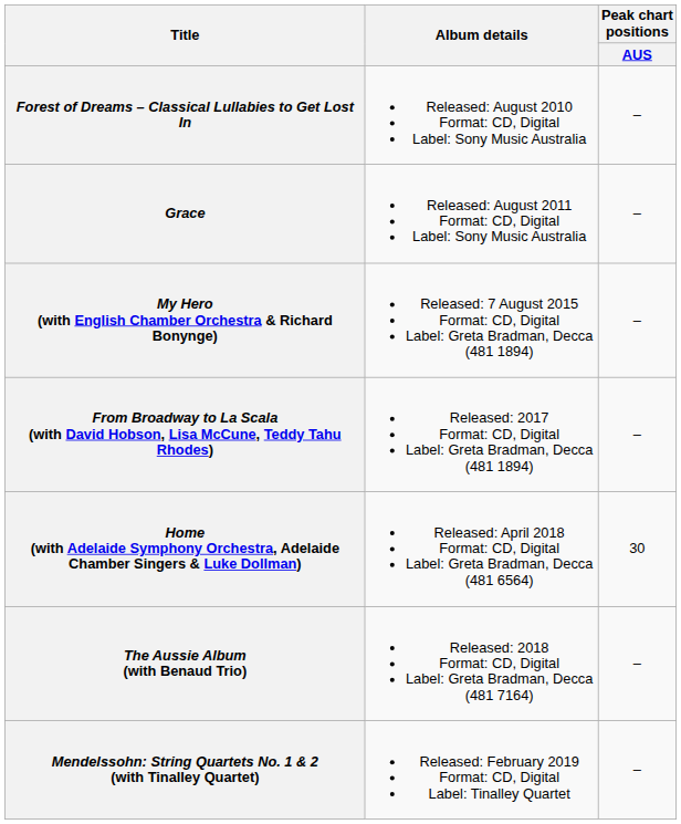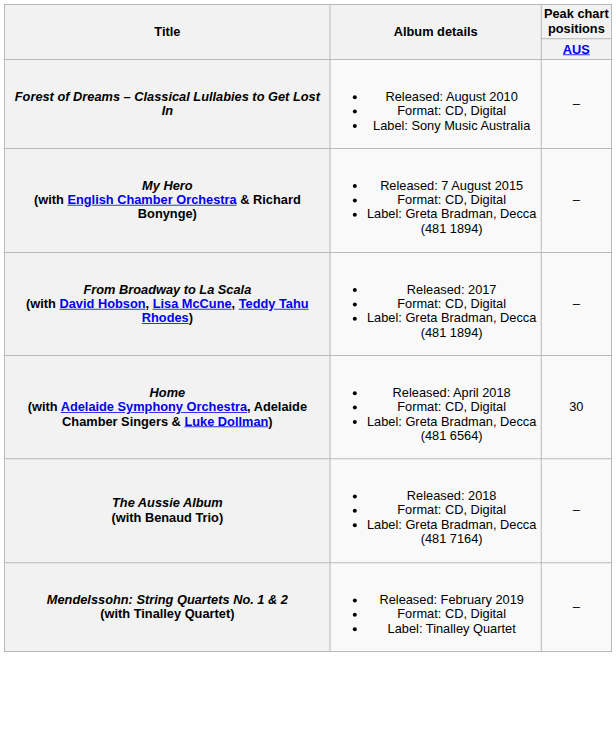- row: Grace | Released: August 2011 Format: CD, Digital Label: Sony Music Australia | –
